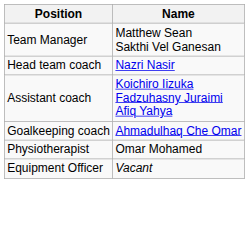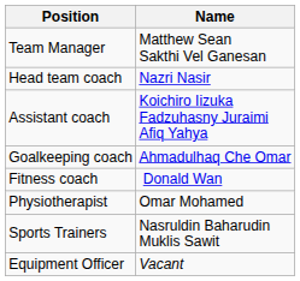+ row: Fitness coach | Donald Wan
+ row: Sports Trainers | Nasruldin Baharudin Muklis Sawit
